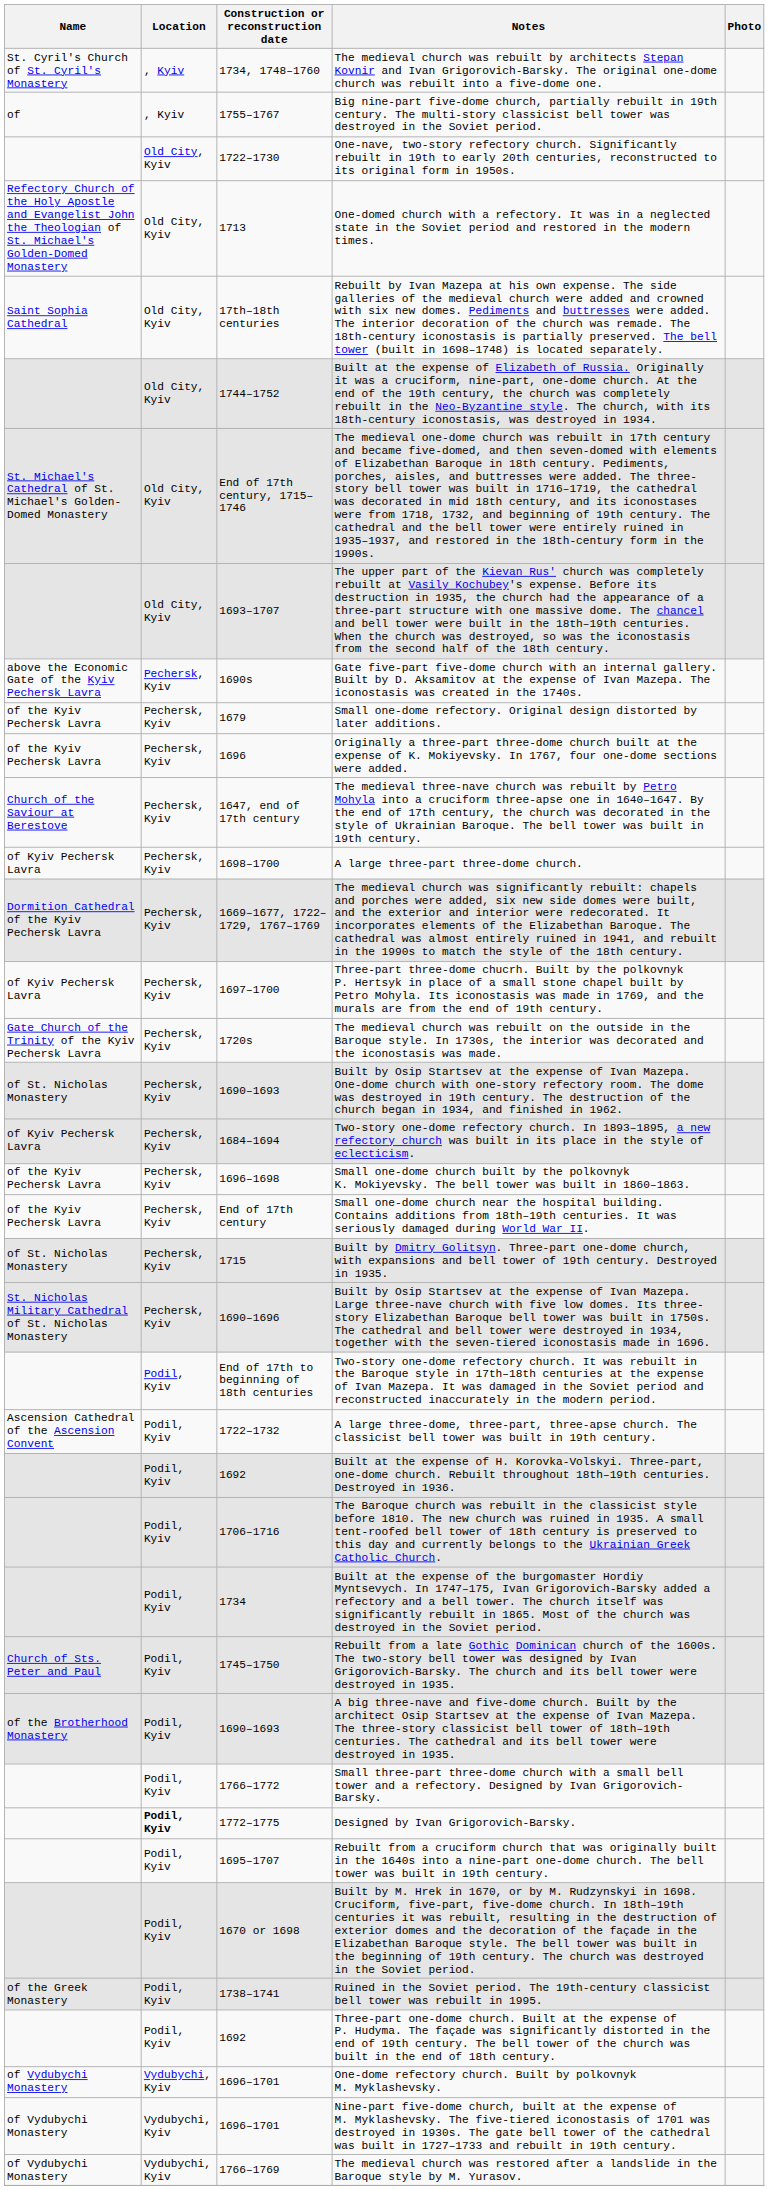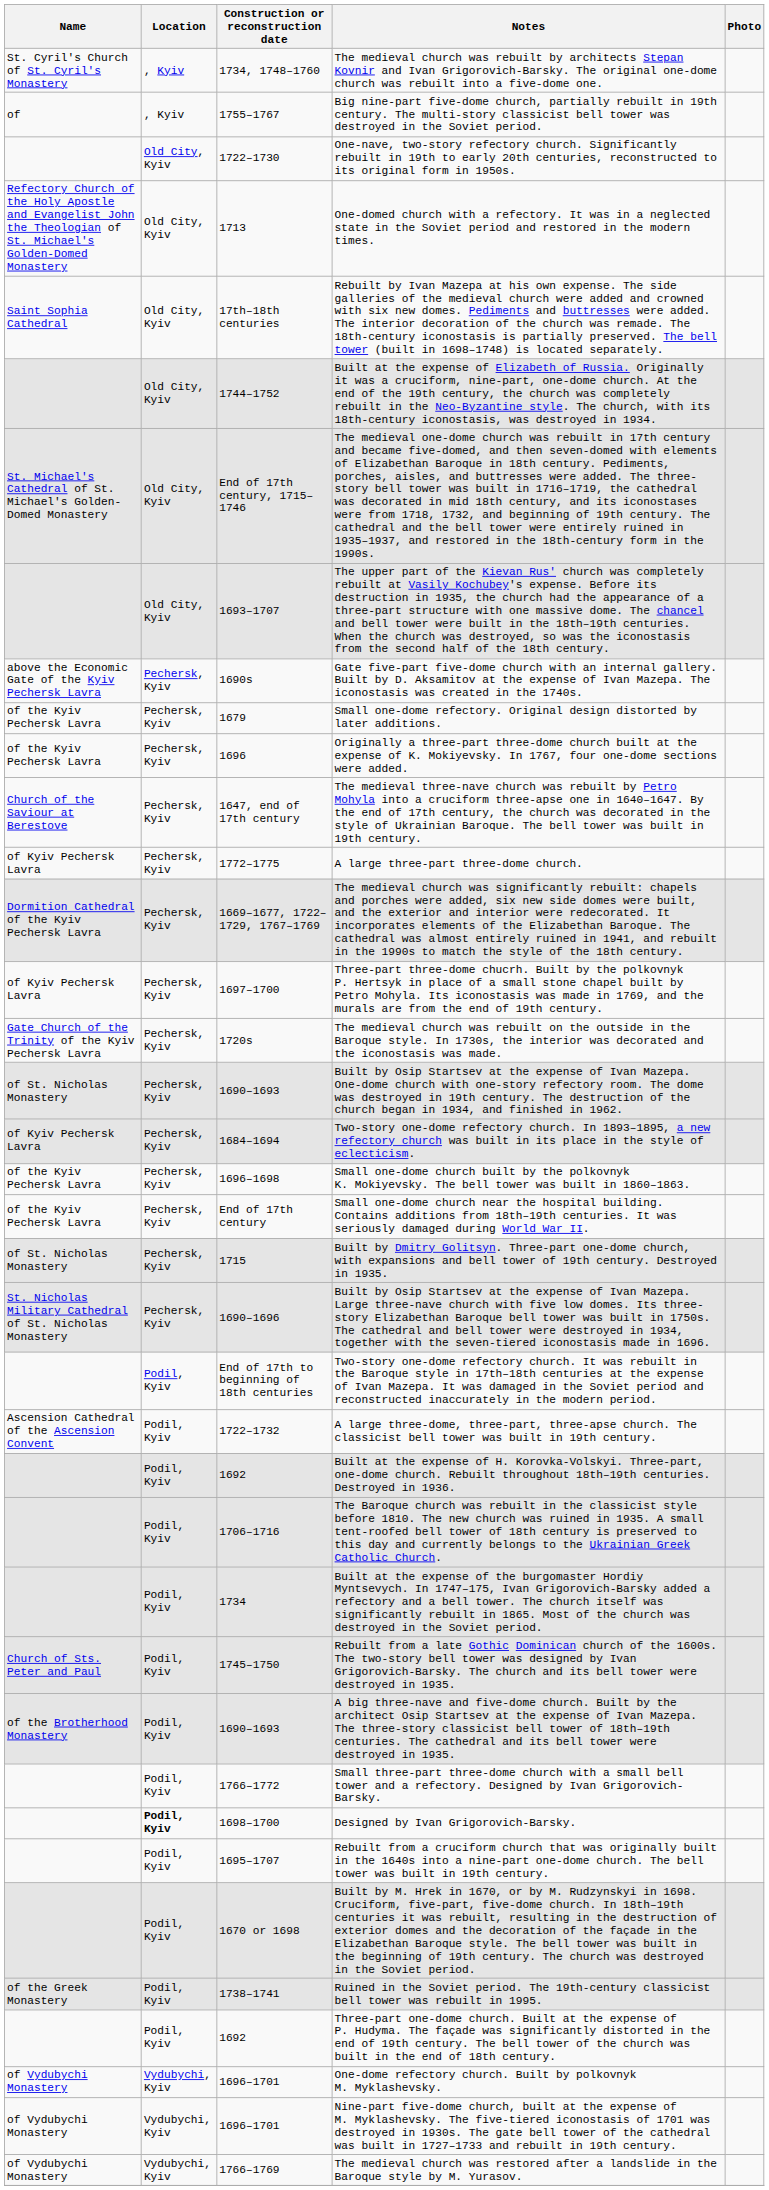A large three-part three-dome church. | Construction or reconstruction date: 1698–1700 -> 1772–1775
Designed by Ivan Grigorovich-Barsky. | Construction or reconstruction date: 1772–1775 -> 1698–1700
